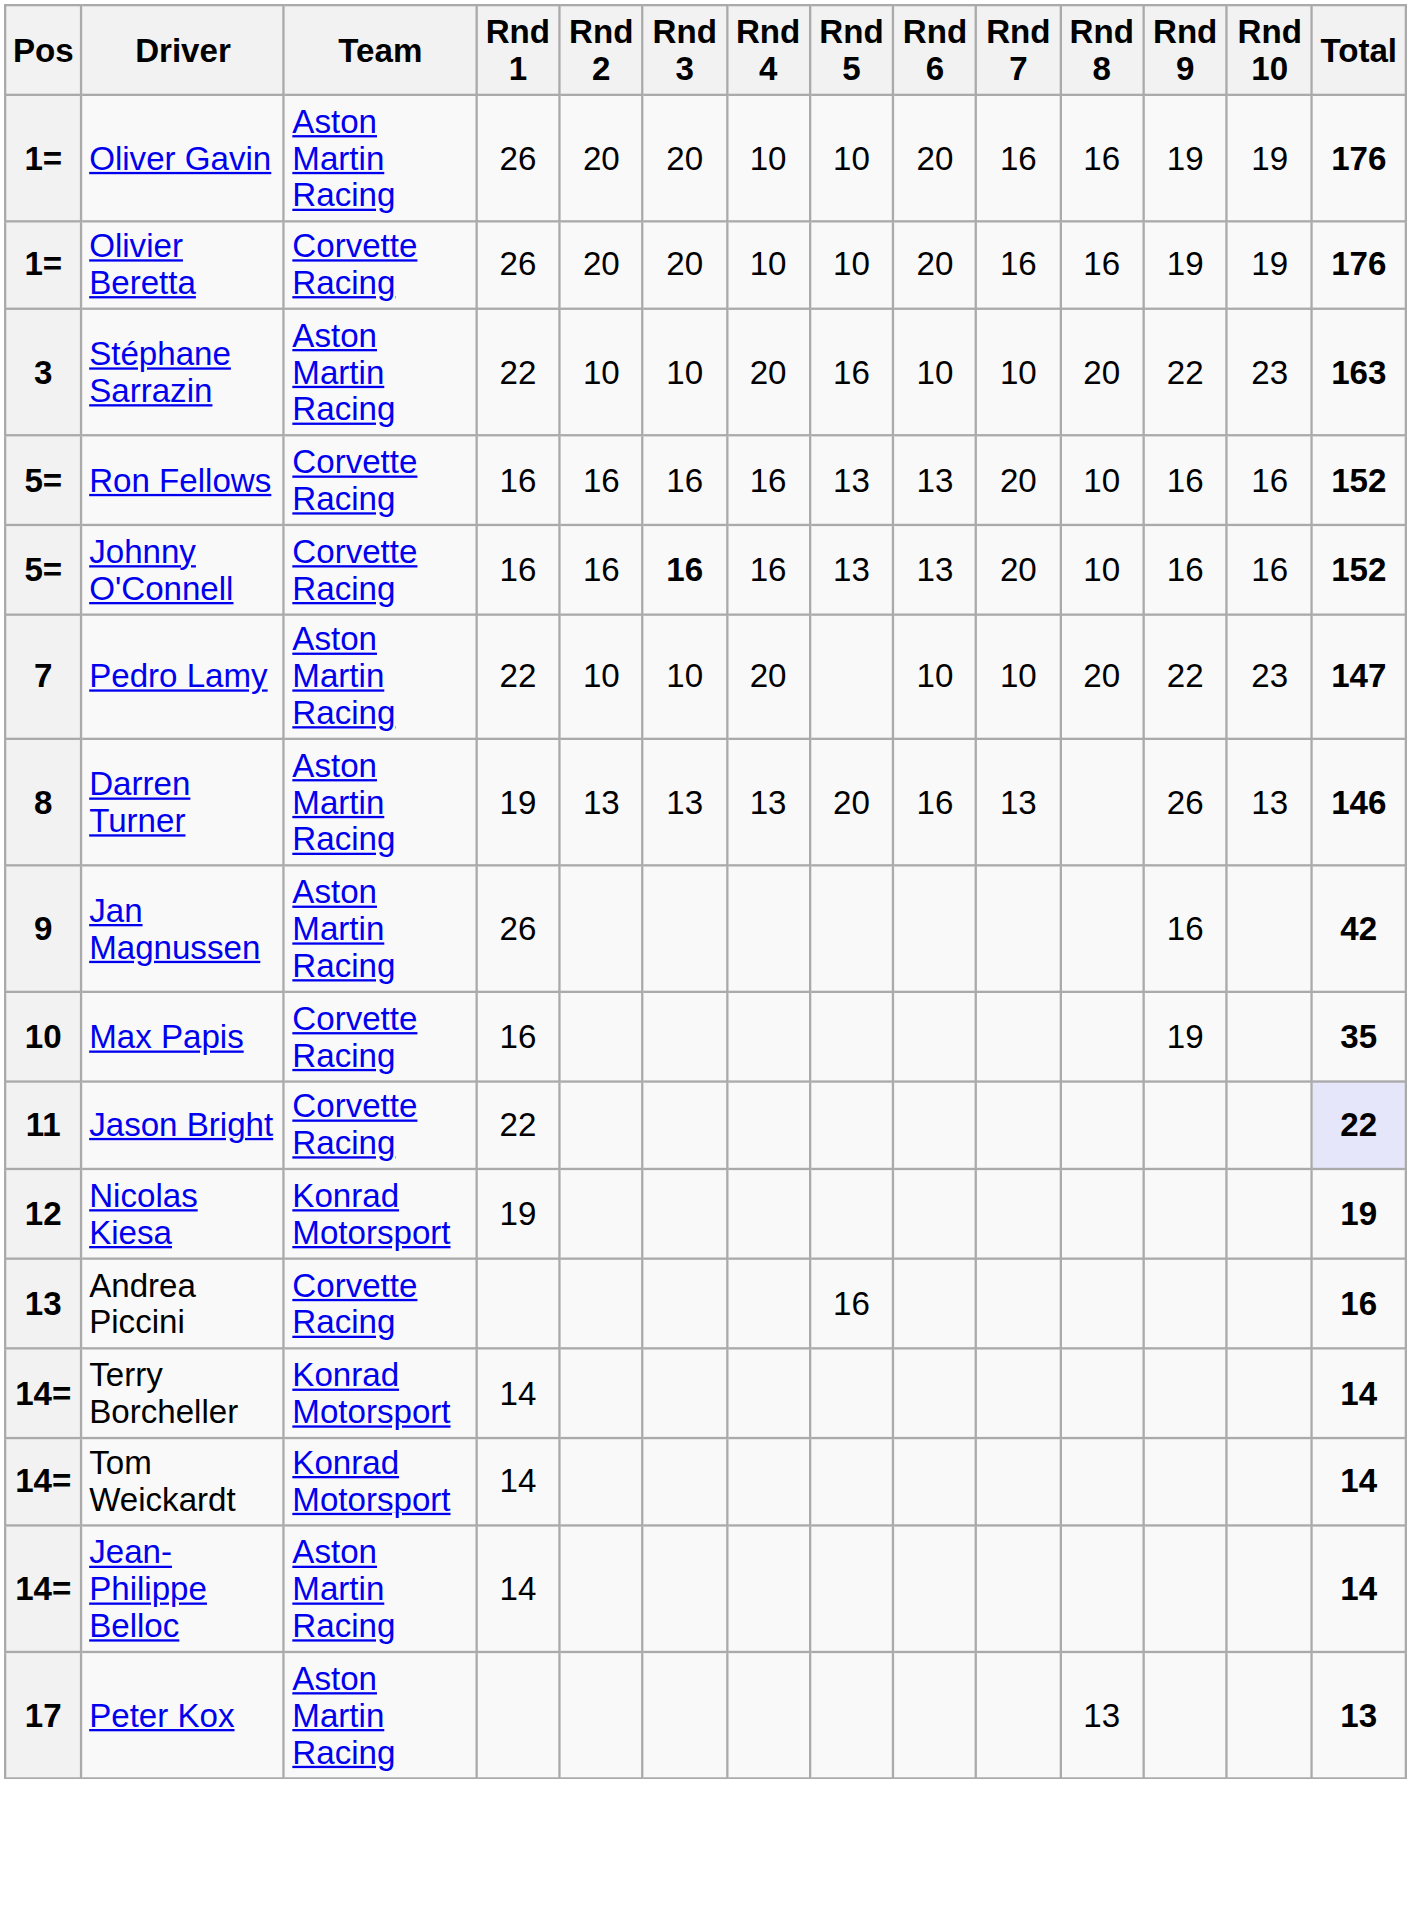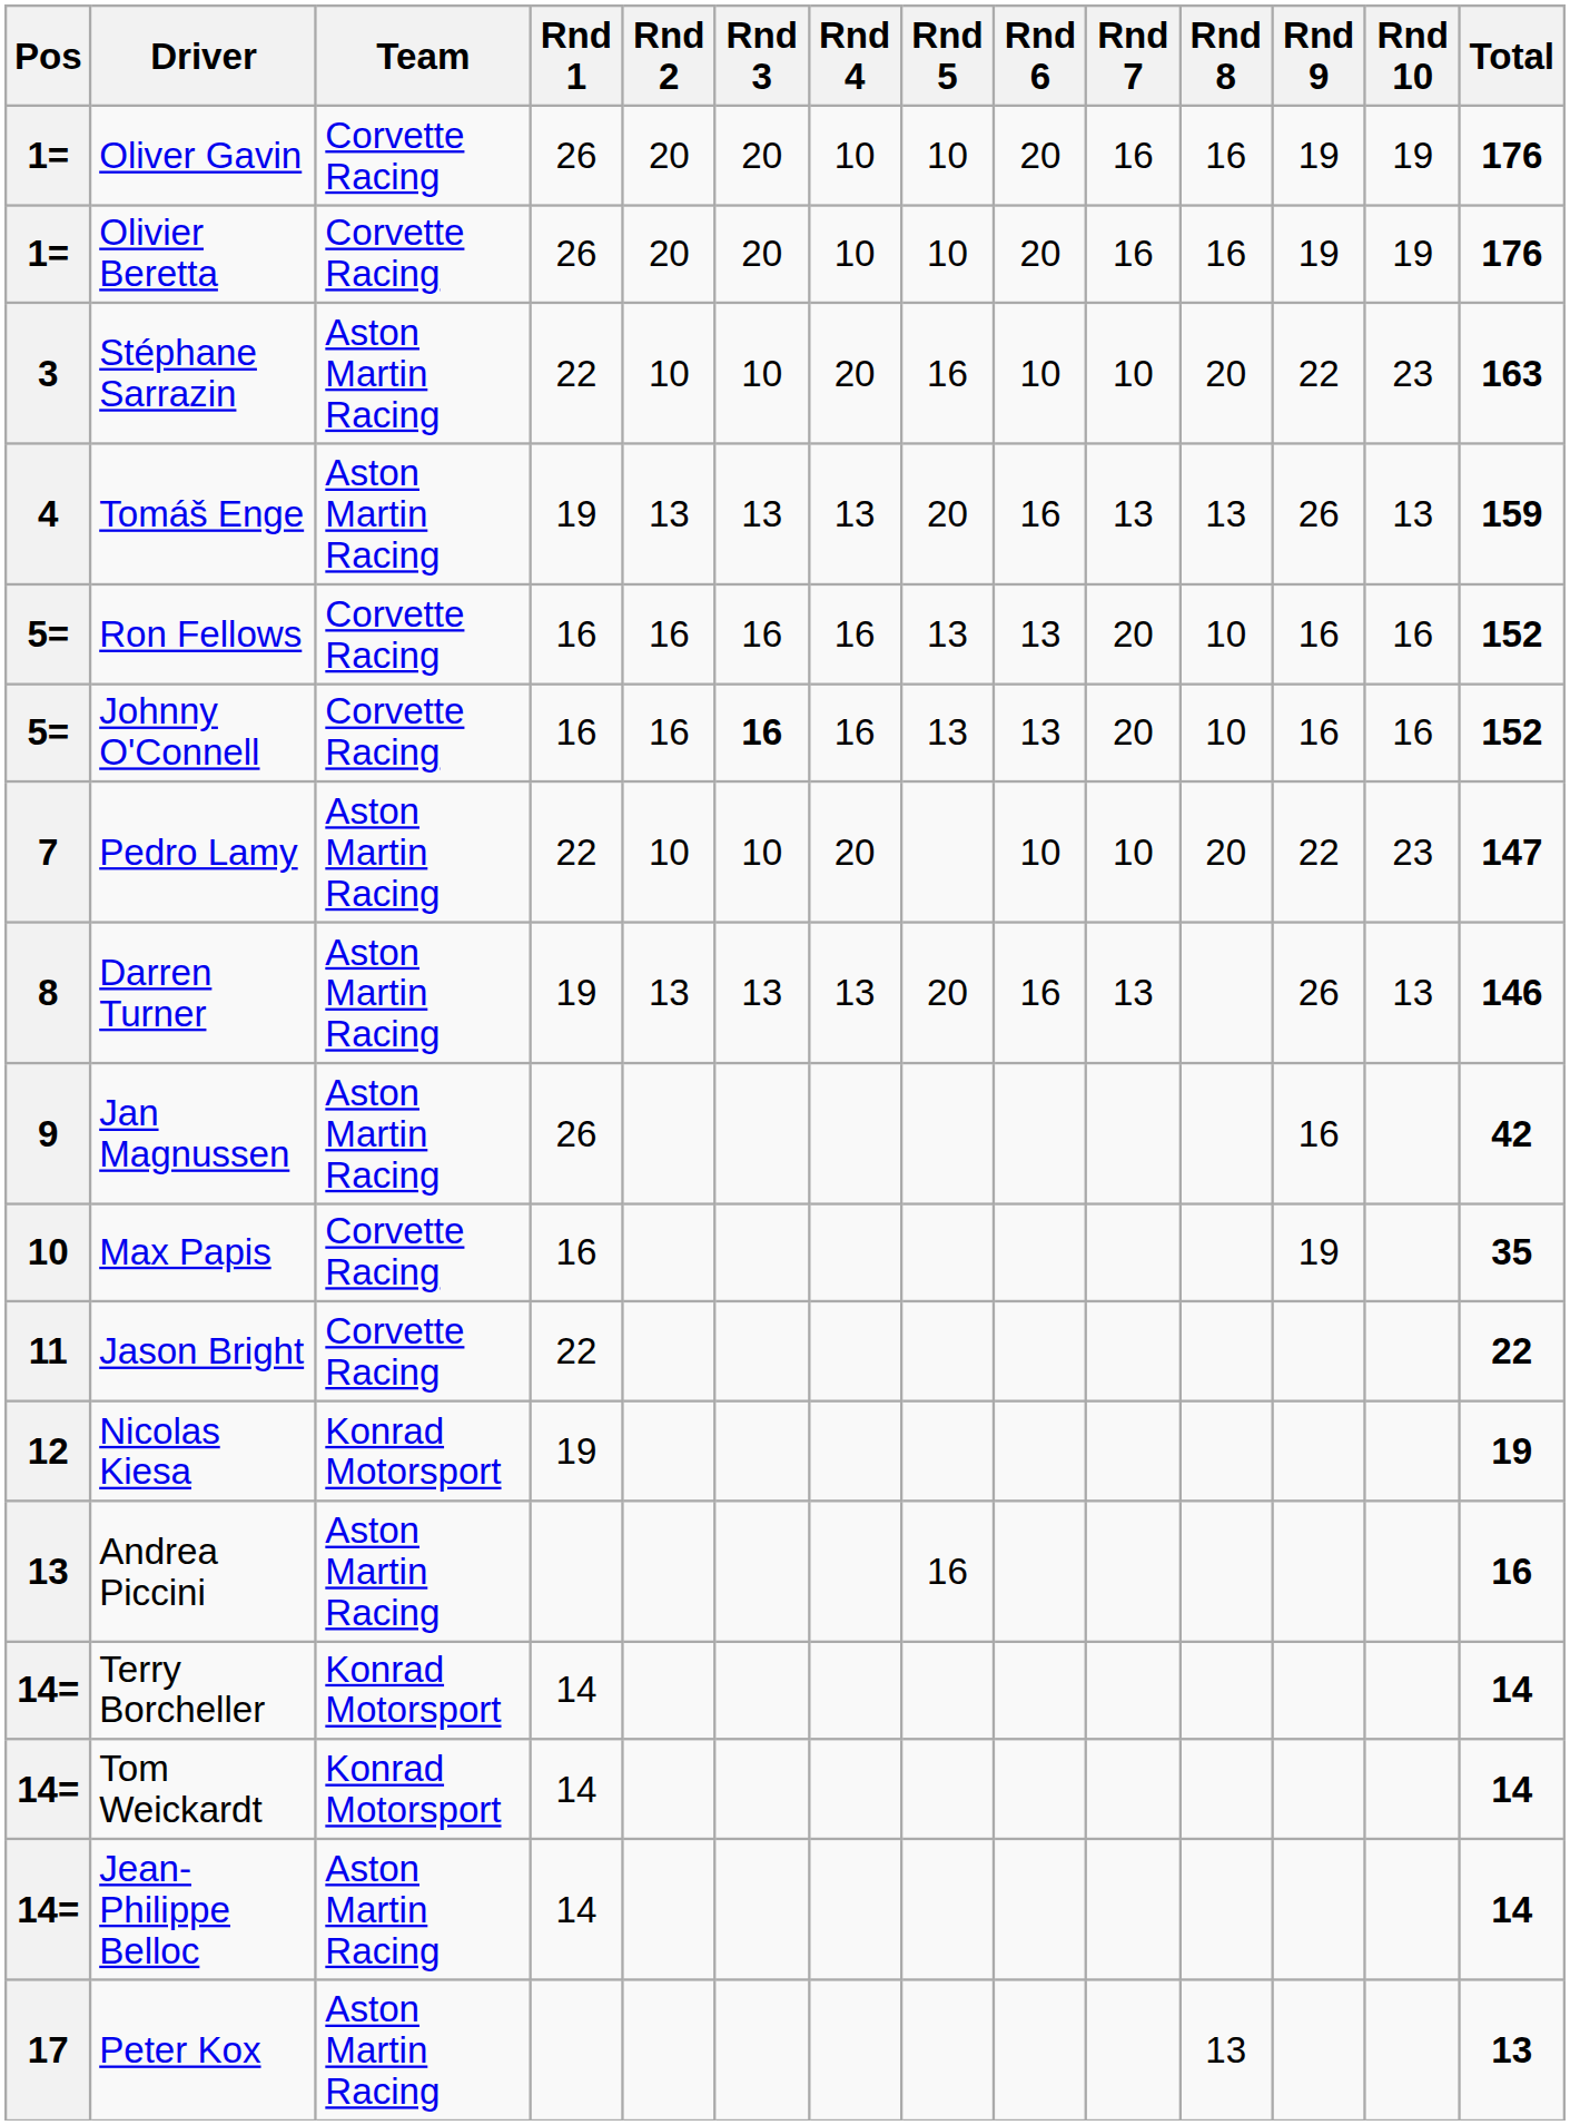Oliver Gavin | Team: Aston Martin Racing -> Corvette Racing
+ row: 4 | Tomáš Enge | Aston Martin Racing | 19 | 13 | 13 | 13 | 20 | 16 | 13 | 13 | 26 | 13 | 159
Jason Bright | Total: lavender background -> no background
Andrea Piccini | Team: Corvette Racing -> Aston Martin Racing
